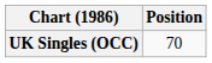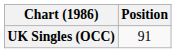UK Singles (OCC) | Position: 70 -> 91
